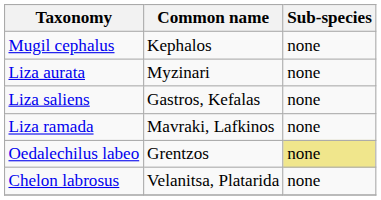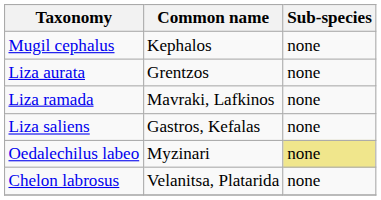Liza aurata | Common name: Myzinari -> Grentzos
rows swapped: Liza saliens <-> Liza ramada
Oedalechilus labeo | Common name: Grentzos -> Myzinari
